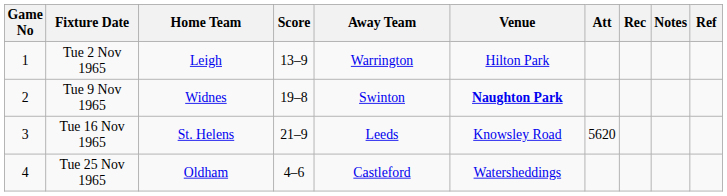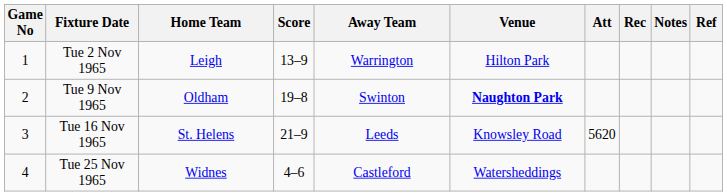Tue 9 Nov 1965 | Home Team: Widnes -> Oldham
Tue 25 Nov 1965 | Home Team: Oldham -> Widnes
